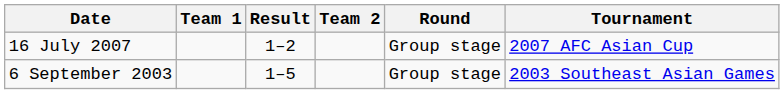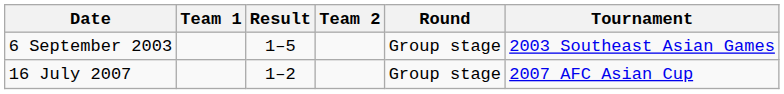rows swapped: 6 September 2003 <-> 16 July 2007
